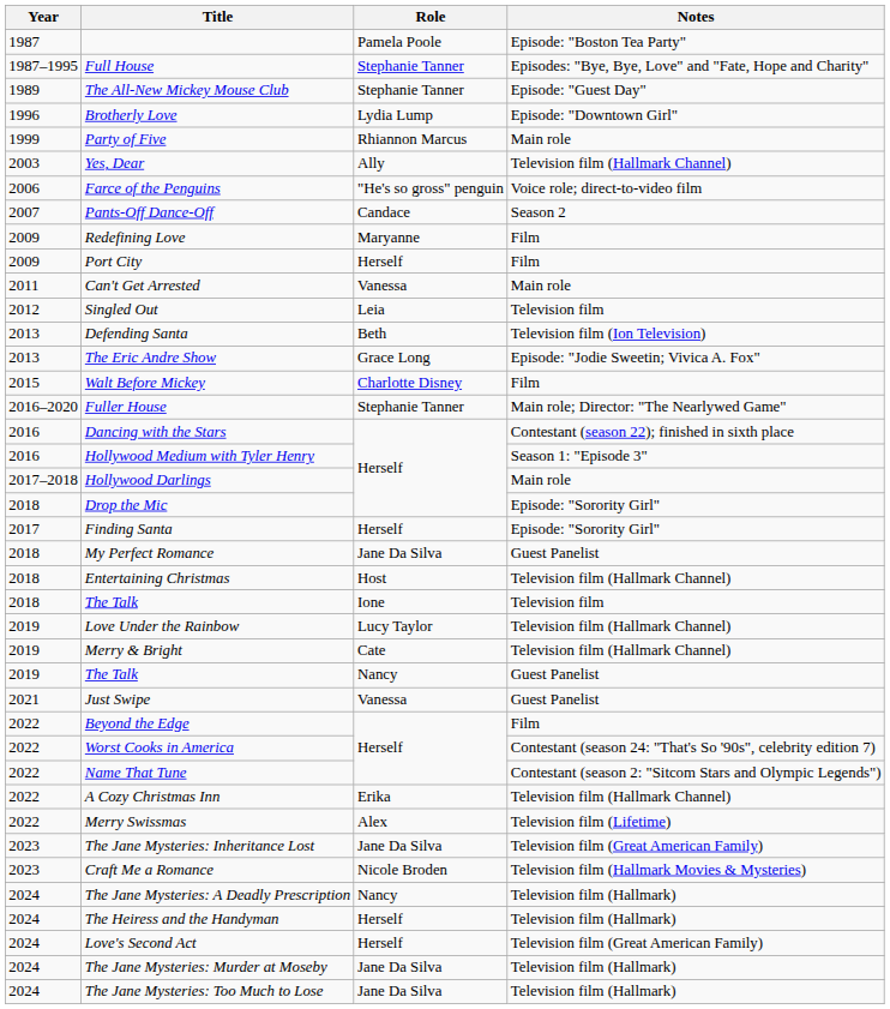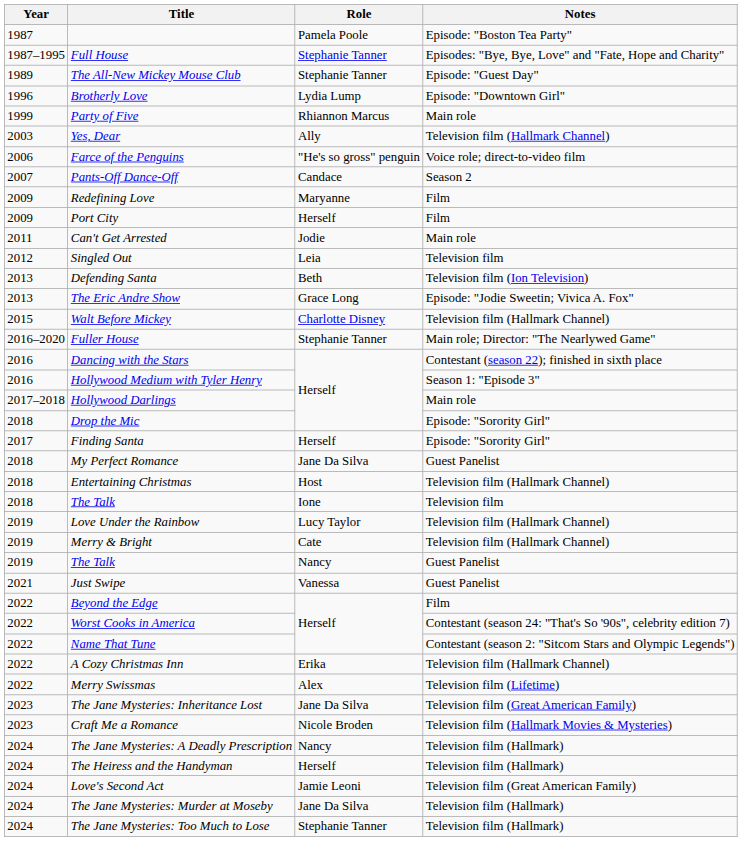Can't Get Arrested | Role: Vanessa -> Jodie
Walt Before Mickey | Notes: Film -> Television film (Hallmark Channel)
Love's Second Act | Role: Herself -> Jamie Leoni
The Jane Mysteries: Too Much to Lose | Role: Jane Da Silva -> Stephanie Tanner
